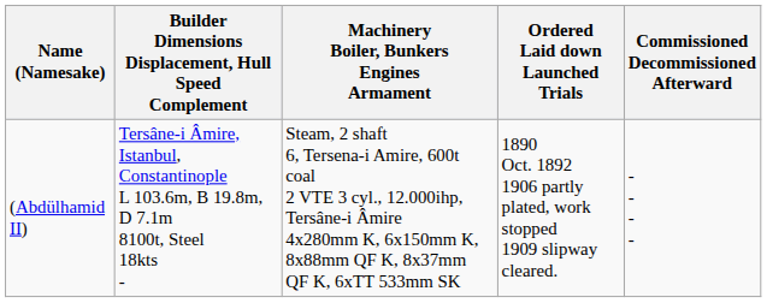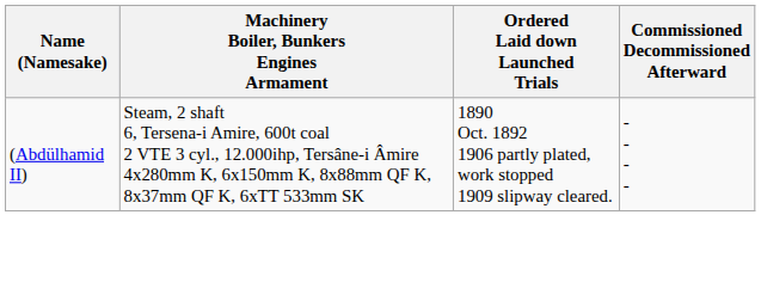- column: Builder Dimensions Displacement, Hull Speed Complement | Tersâne-i Âmire, Istanbul, Constantinople L 103.6m, B 19.8m, D 7.1m 8100t, Steel 18kts -
